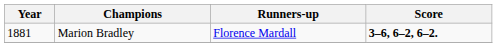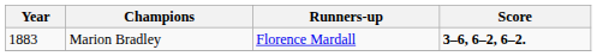Marion Bradley | Year: 1881 -> 1883
